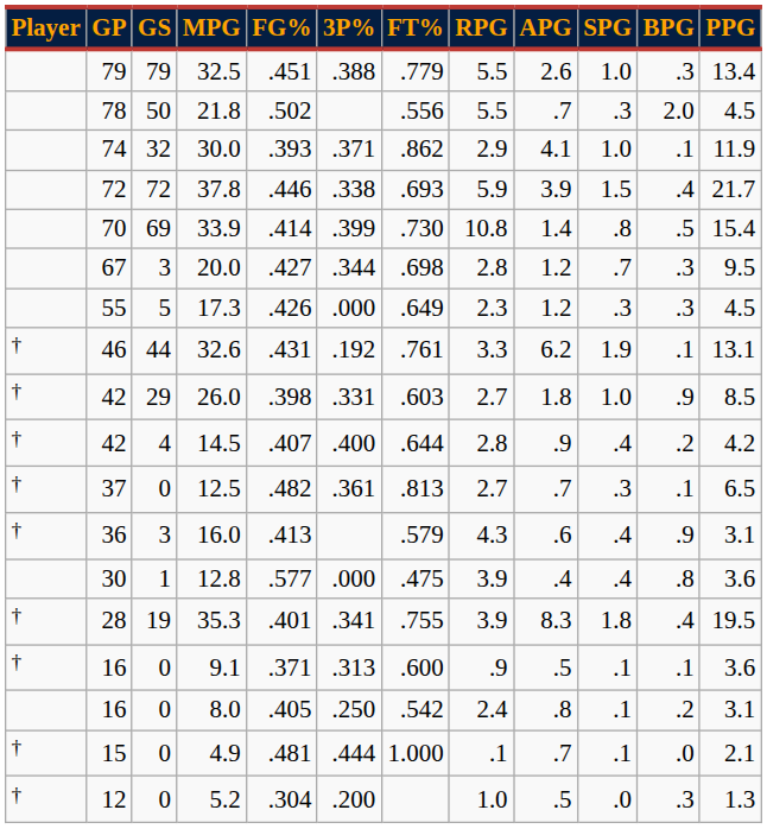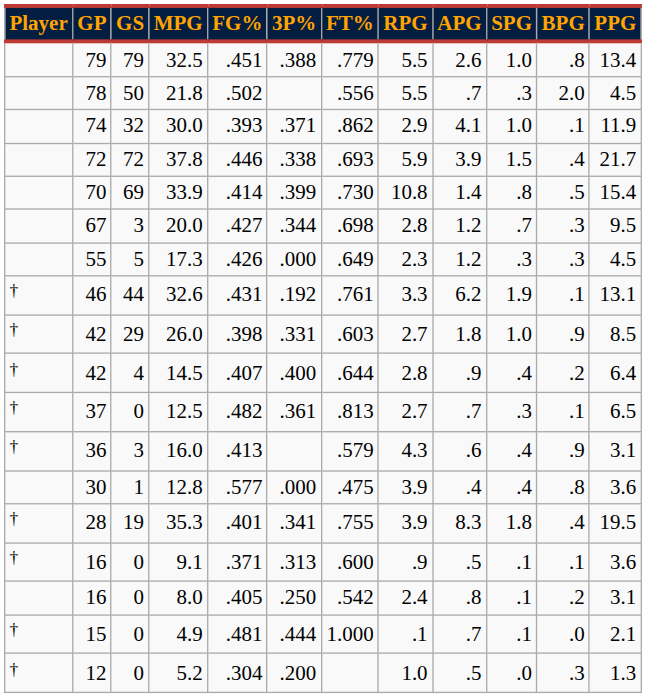32.5 | BPG: .3 -> .8
14.5 | PPG: 4.2 -> 6.4
